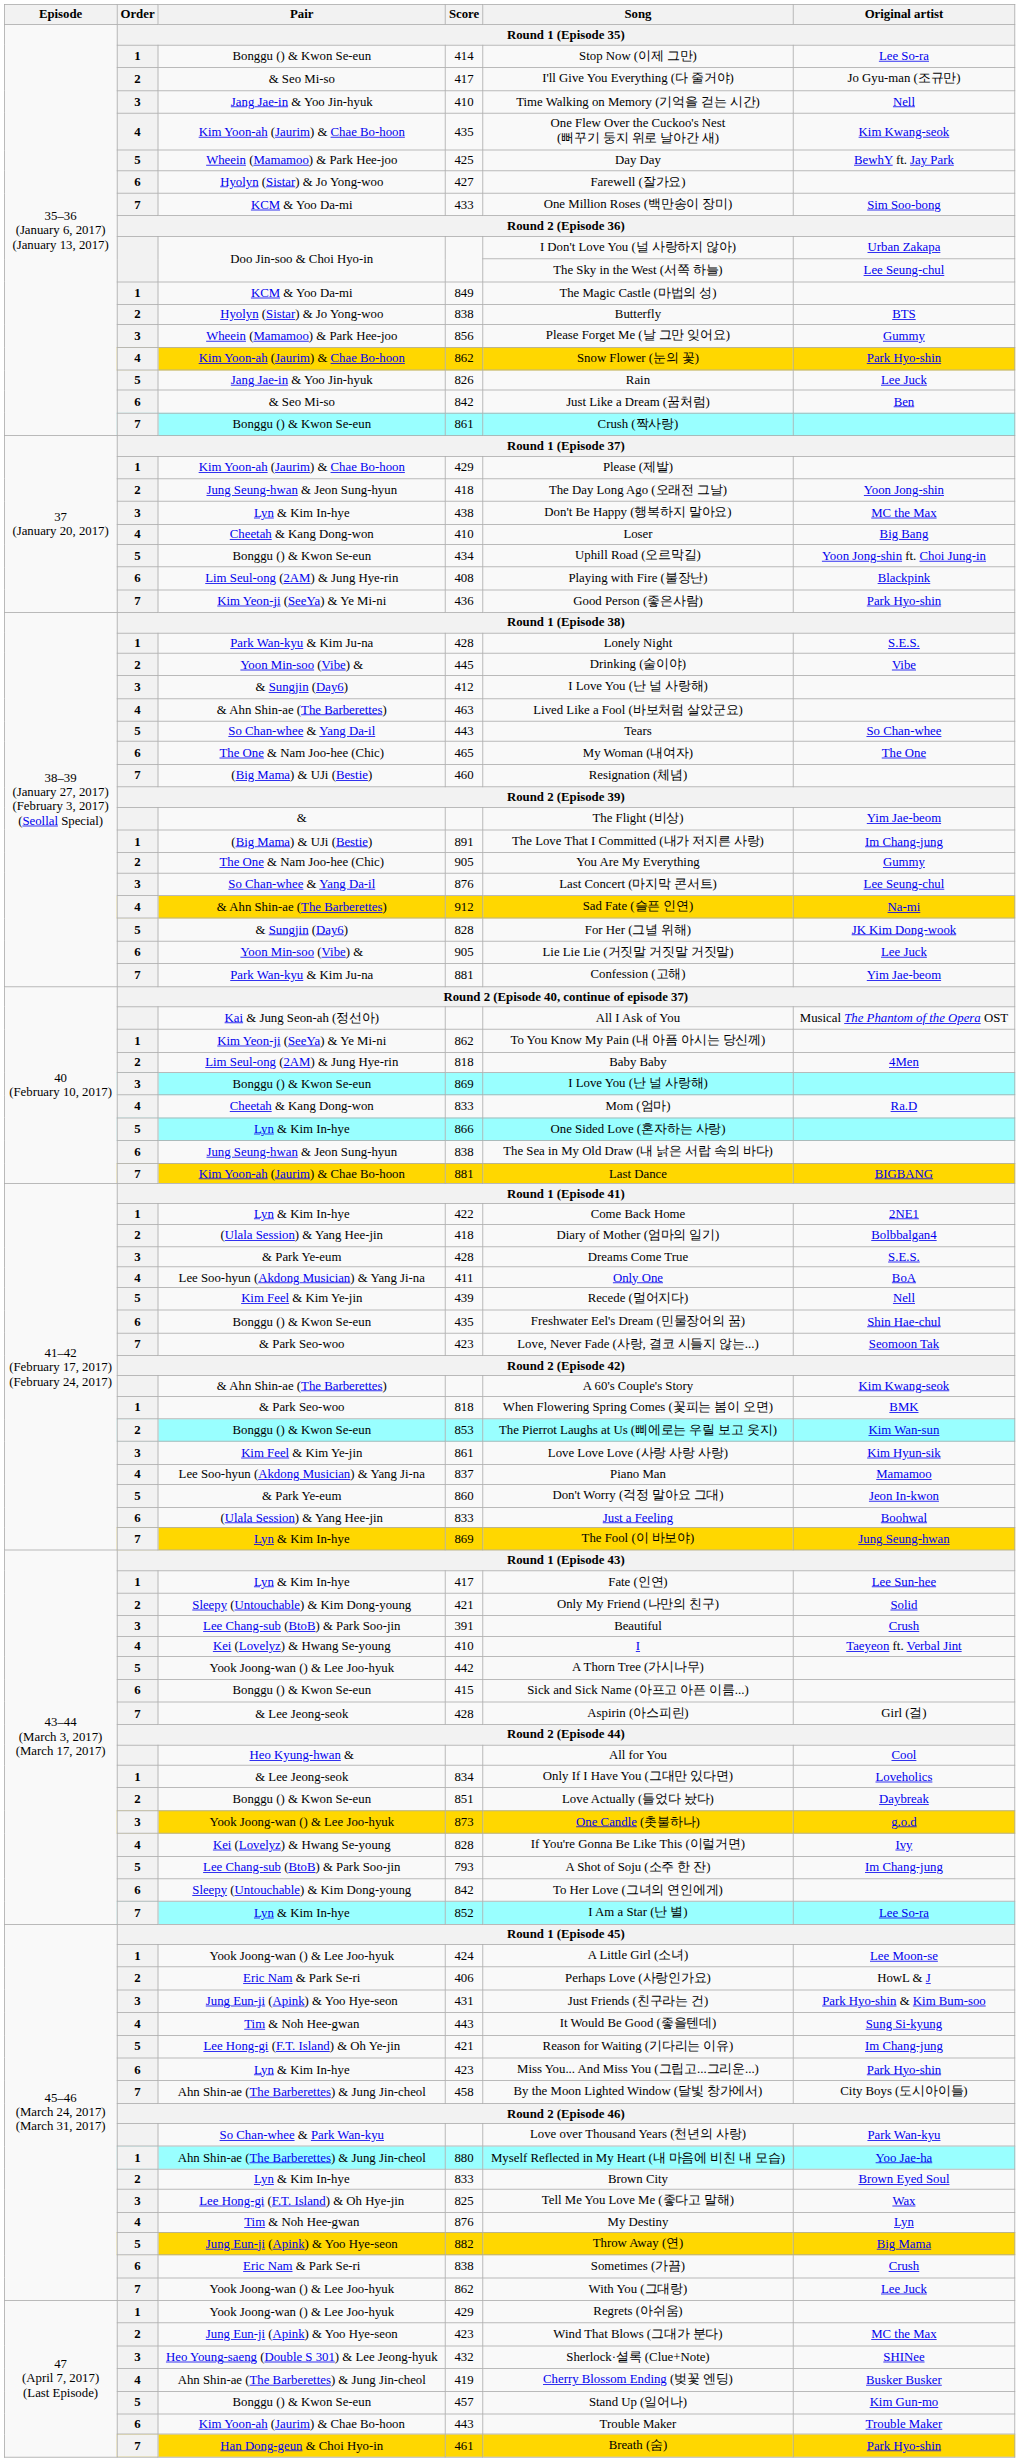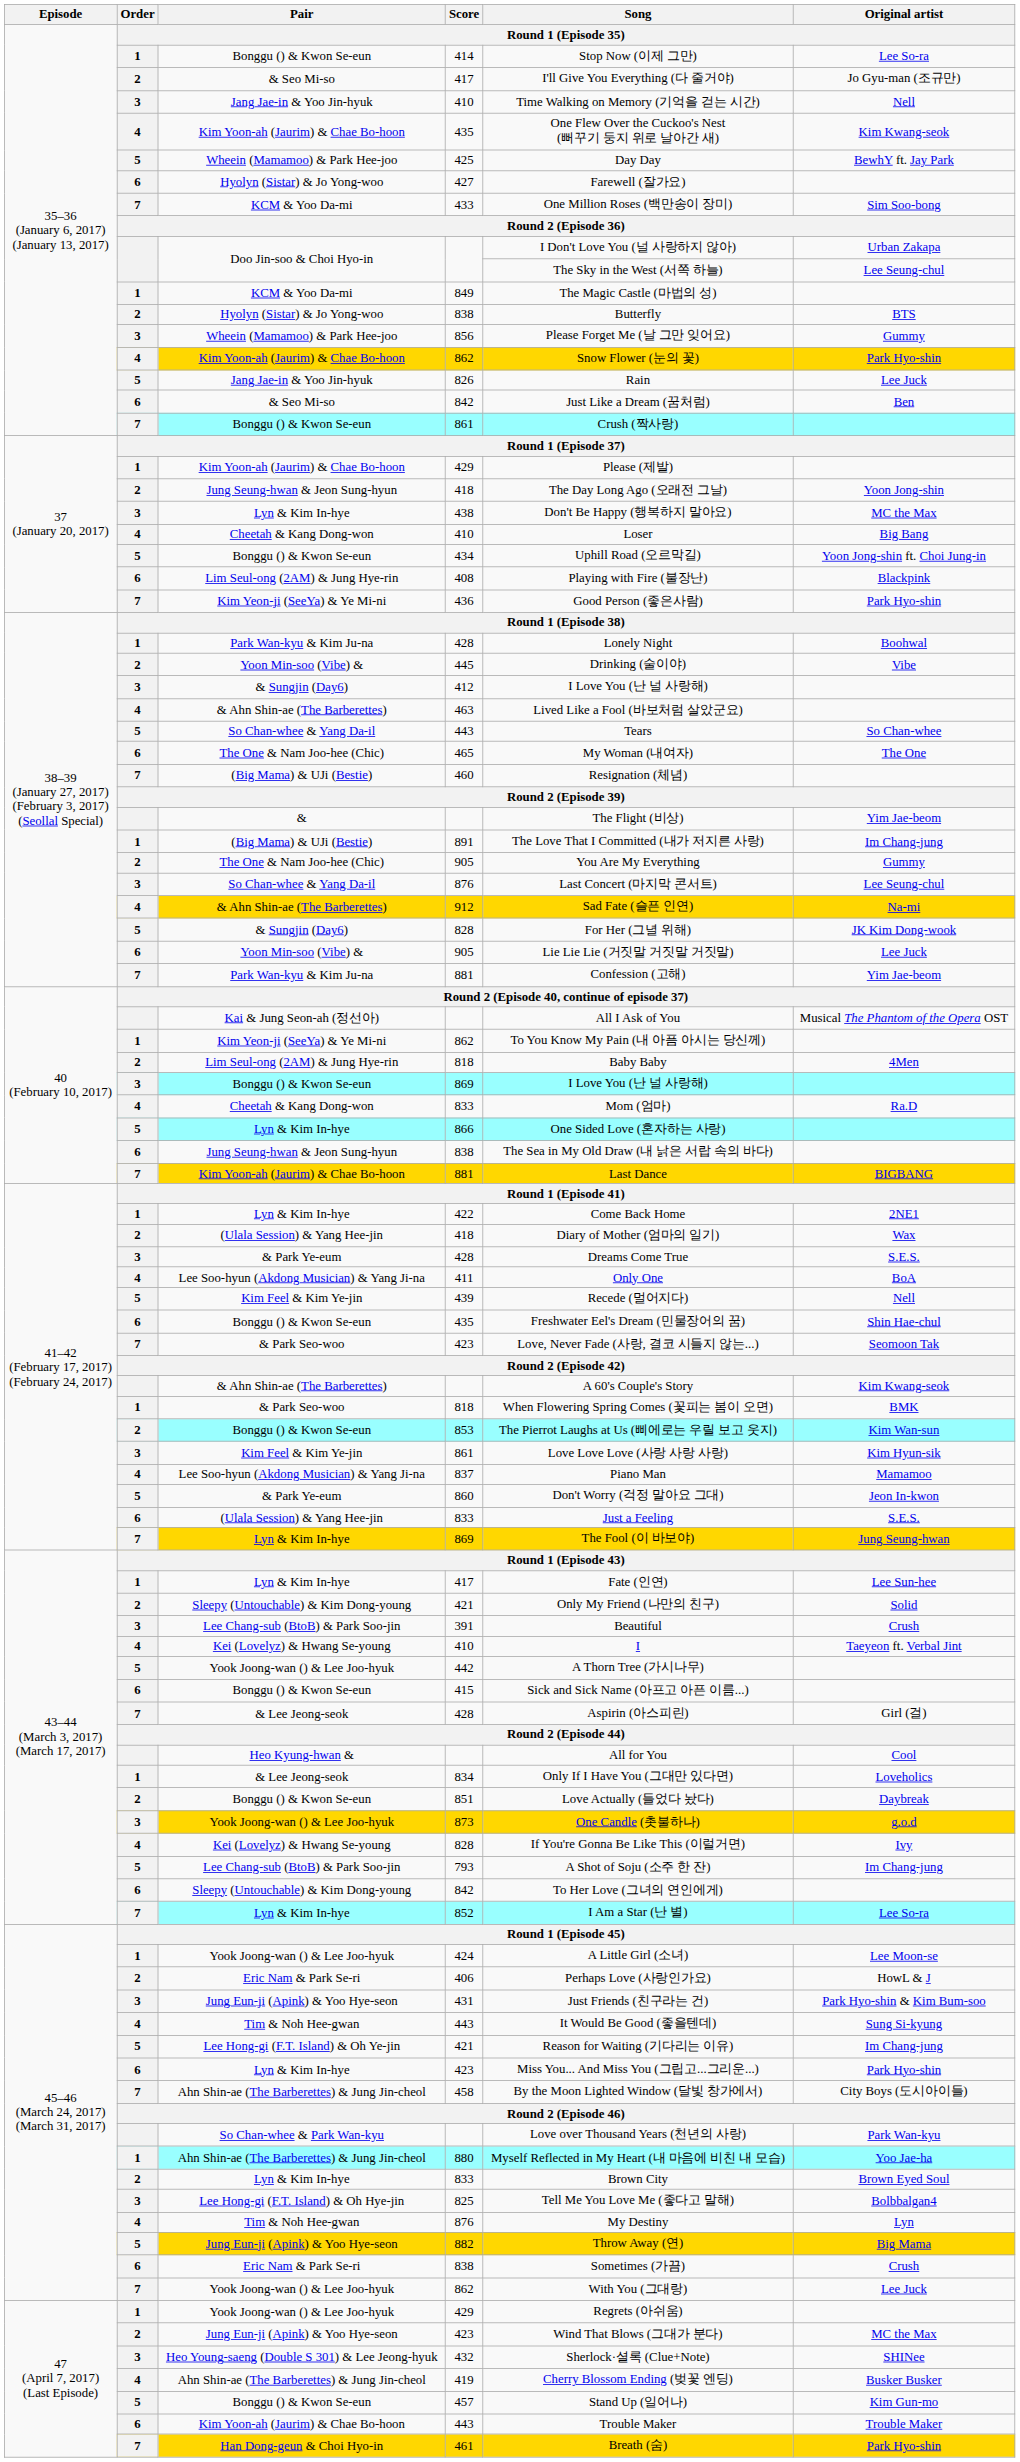Park Wan-kyu & Kim Ju-na / 428 | Original artist: S.E.S. -> Boohwal
(Ulala Session) & Yang Hee-jin / 418 | Original artist: Bolbbalgan4 -> Wax
(Ulala Session) & Yang Hee-jin / 833 | Original artist: Boohwal -> S.E.S.
825 | Original artist: Wax -> Bolbbalgan4
